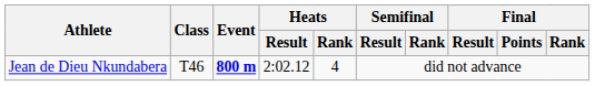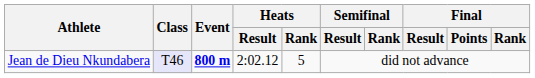Jean de Dieu Nkundabera | Class: no background -> lavender background
Jean de Dieu Nkundabera | Heats / Rank: 4 -> 5
